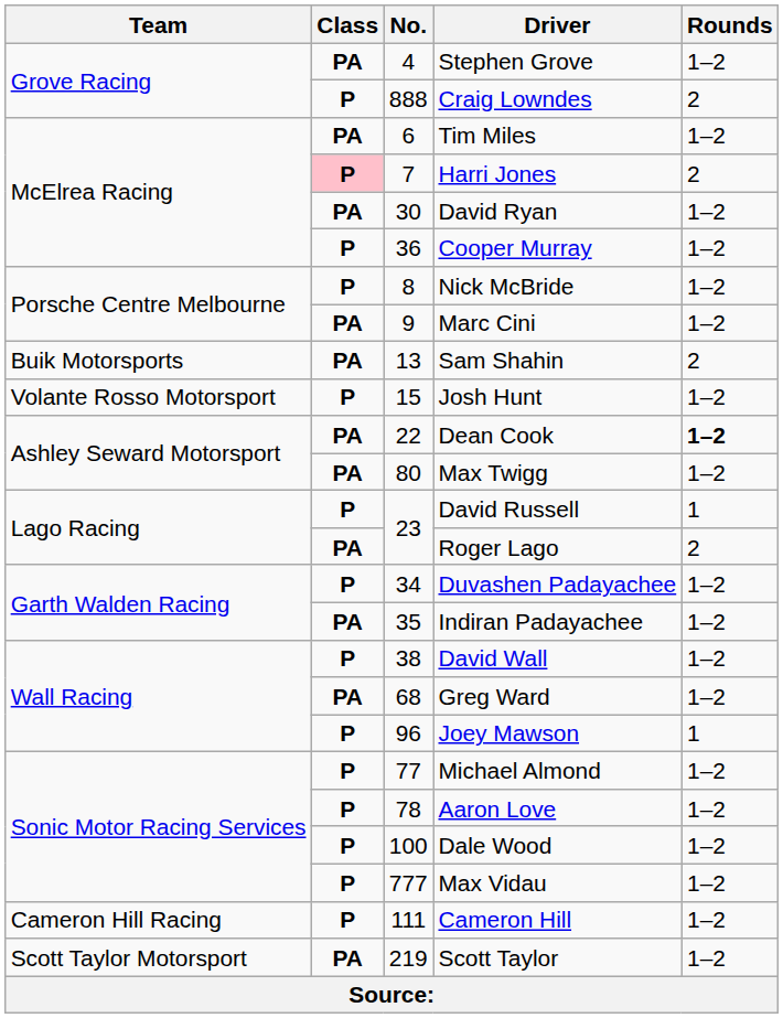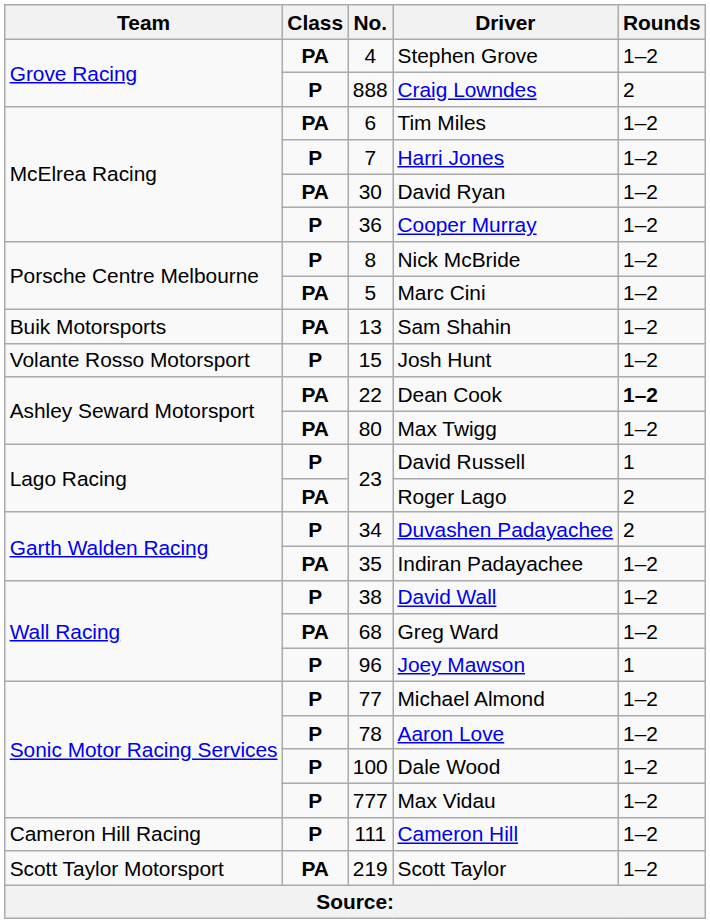Harri Jones | Class: pink background -> no background
Harri Jones | Rounds: 2 -> 1–2
Marc Cini | No.: 9 -> 5
Sam Shahin | Rounds: 2 -> 1–2
Duvashen Padayachee | Rounds: 1–2 -> 2
